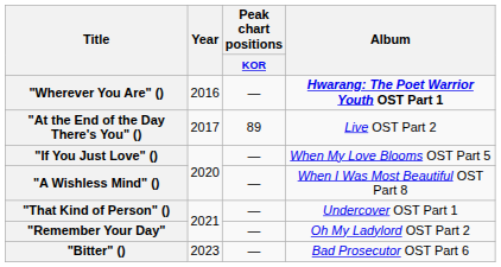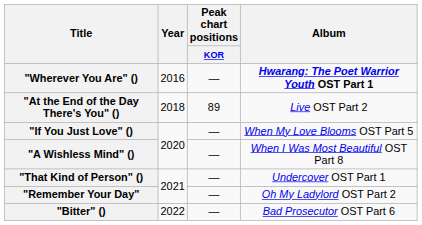"At the End of the Day There's You" () | Year: 2017 -> 2018
"Bitter" () | Year: 2023 -> 2022
